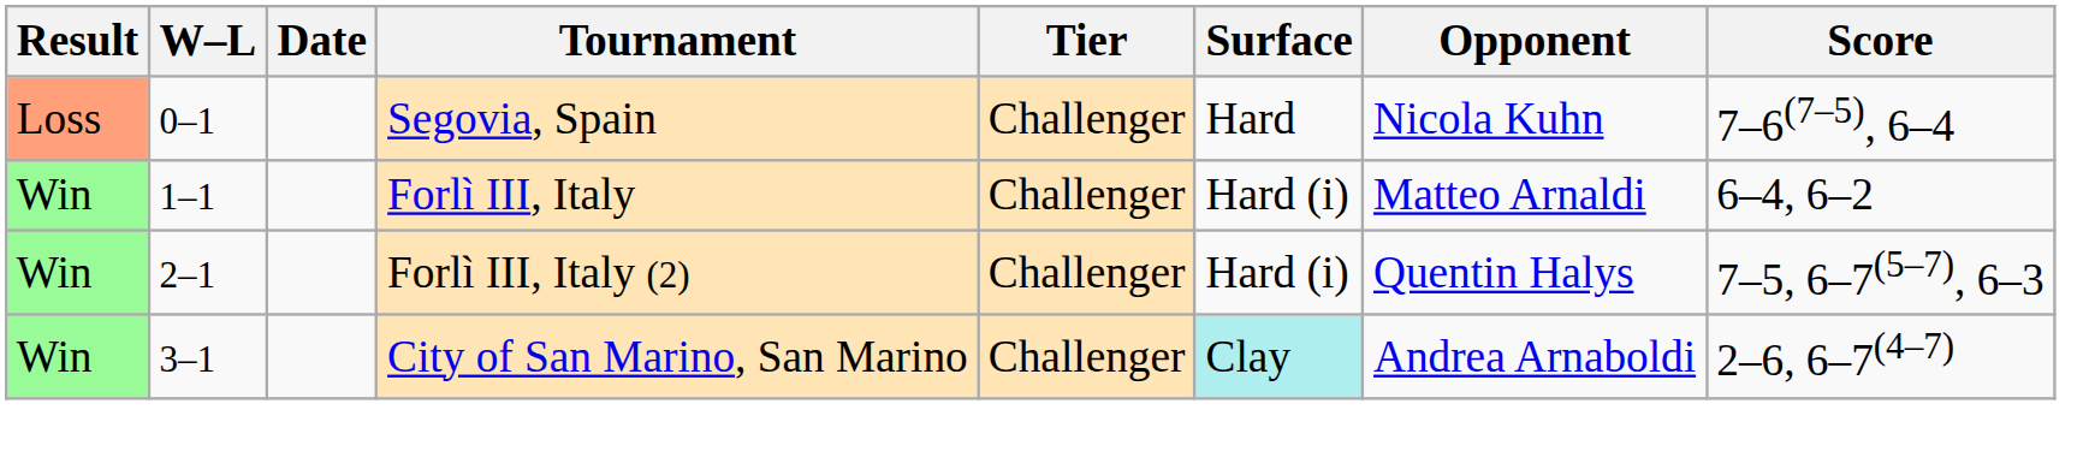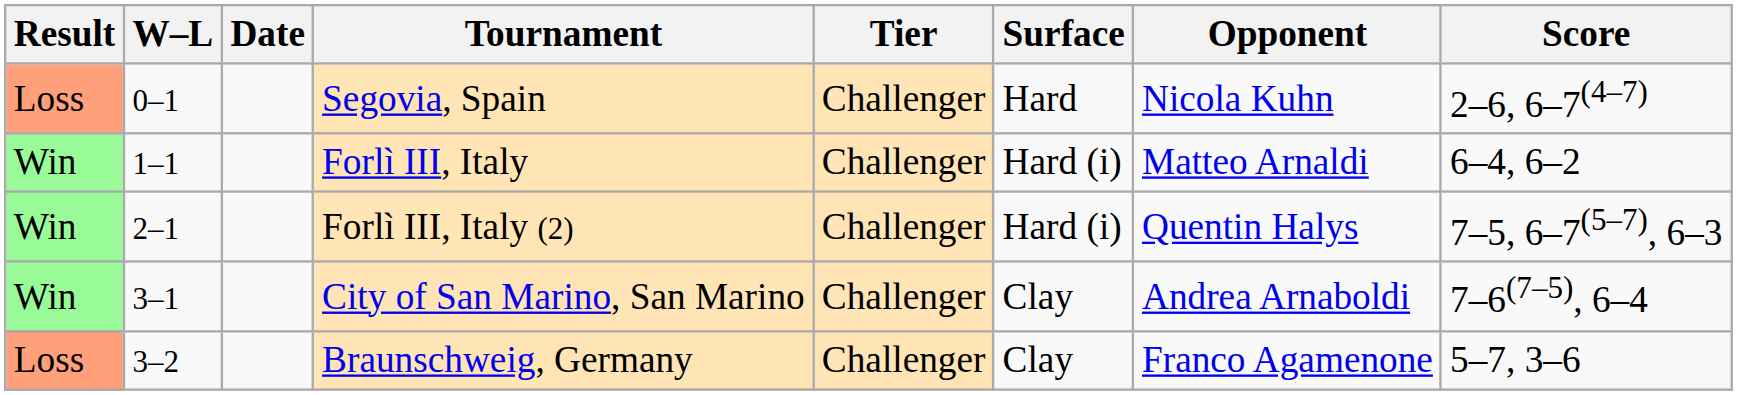Segovia, Spain | Score: 7–6(7–5), 6–4 -> 2–6, 6–7(4–7)
City of San Marino, San Marino | Surface: paleturquoise background -> no background
City of San Marino, San Marino | Score: 2–6, 6–7(4–7) -> 7–6(7–5), 6–4
+ row: Loss | 3–2 | Braunschweig, Germany | Challenger | Clay | Franco Agamenone | 5–7, 3–6
